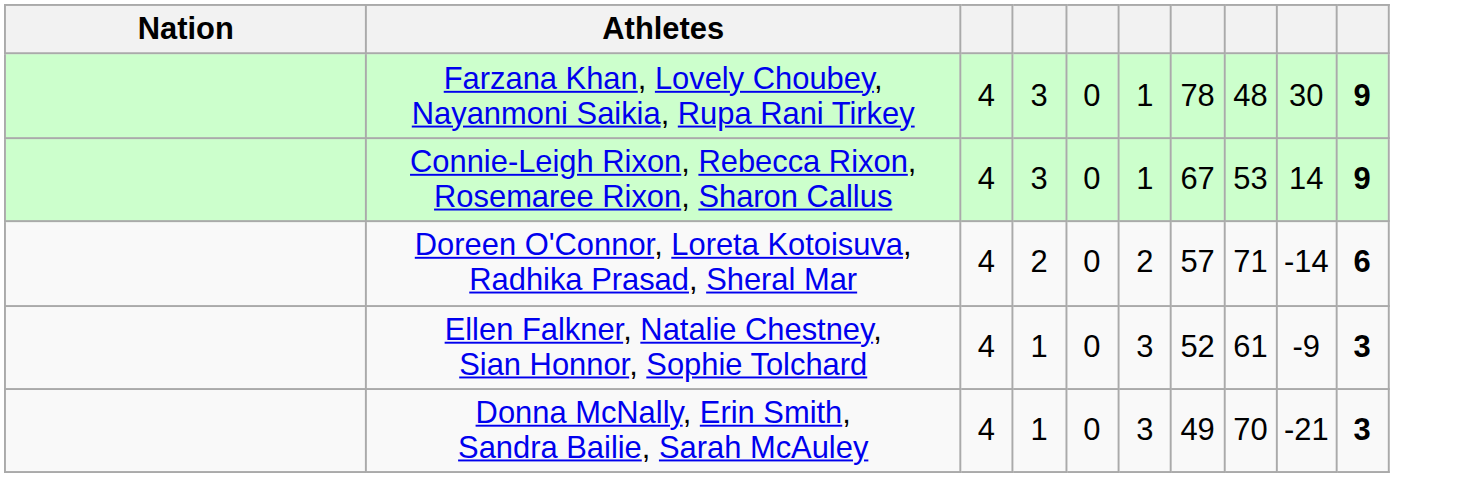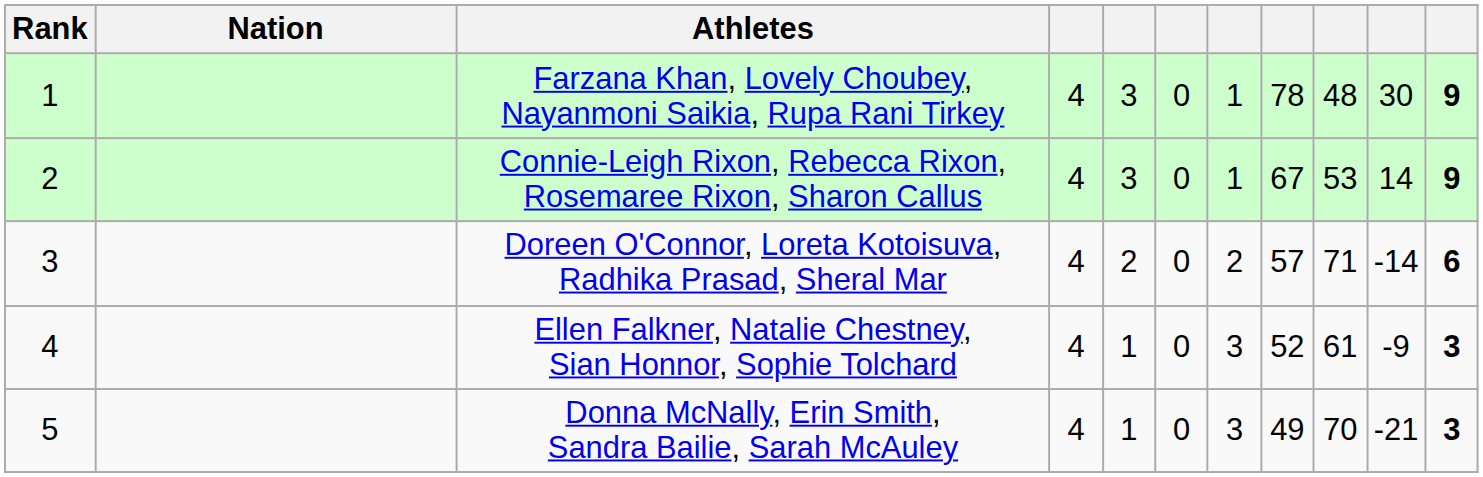+ column: Rank | 1 | 2 | 3 | 4 | 5
